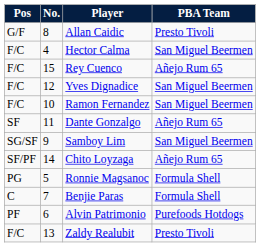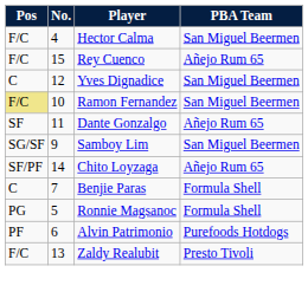- row: G/F | 8 | Allan Caidic | Presto Tivoli
Yves Dignadice | Pos: F/C -> C
Ramon Fernandez | Pos: no background -> khaki background
rows swapped: Ronnie Magsanoc <-> Benjie Paras
